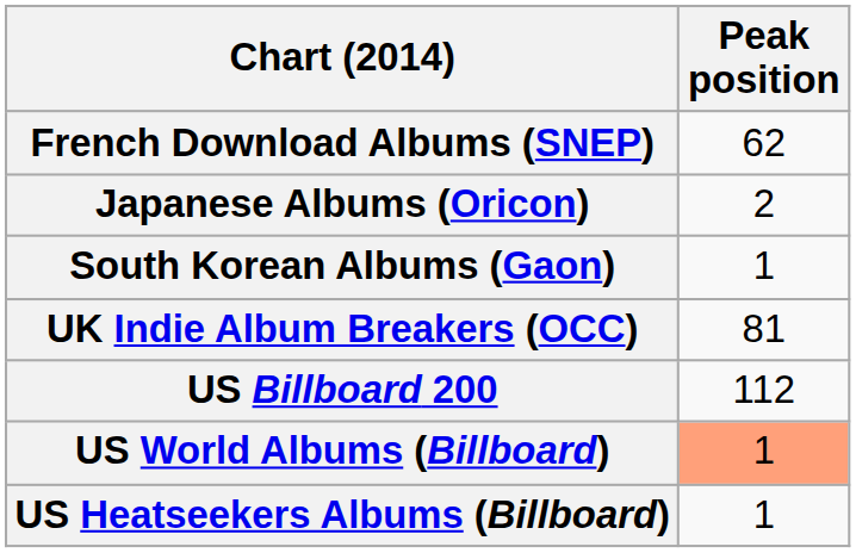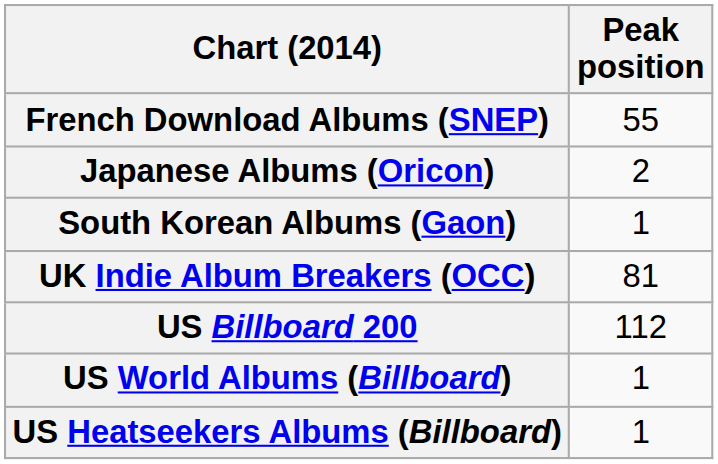French Download Albums (SNEP) | Peak position: 62 -> 55
US World Albums (Billboard) | Peak position: lightsalmon background -> no background
